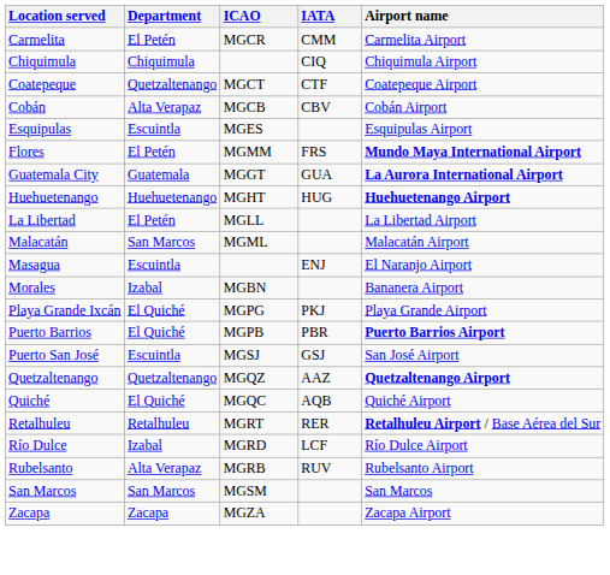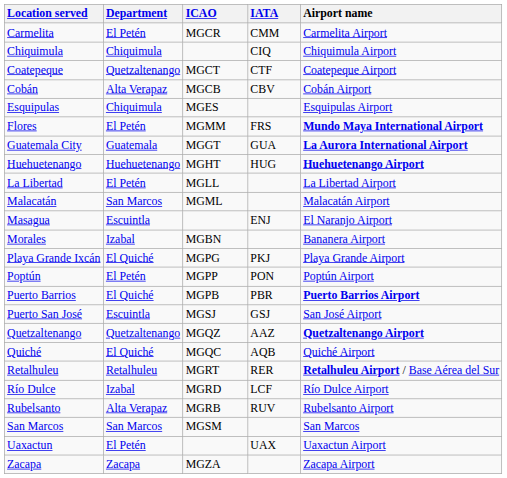Esquipulas | Department: Escuintla -> Chiquimula
+ row: Poptún | El Petén | MGPP | PON | Poptún Airport
+ row: Uaxactun | El Petén | UAX | Uaxactun Airport
